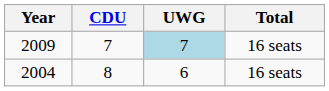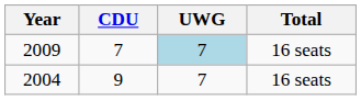2004 | CDU: 8 -> 9
2004 | UWG: 6 -> 7
